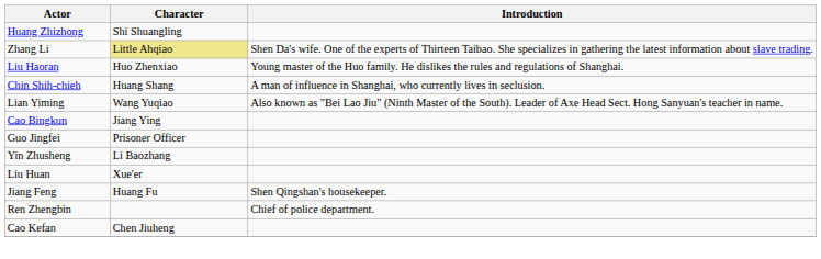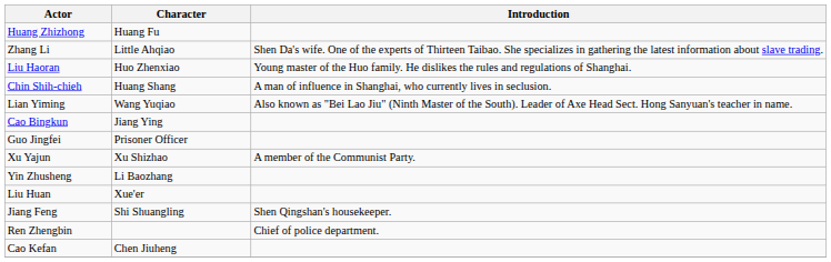Huang Zhizhong | Character: Shi Shuangling -> Huang Fu
Zhang Li | Character: khaki background -> no background
+ row: Xu Yajun | Xu Shizhao | A member of the Communist Party.
Jiang Feng | Character: Huang Fu -> Shi Shuangling
